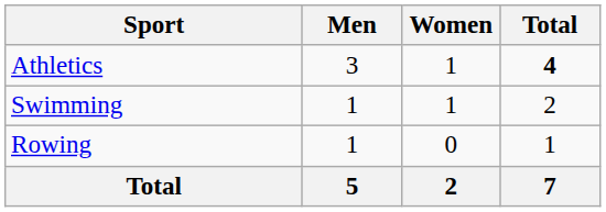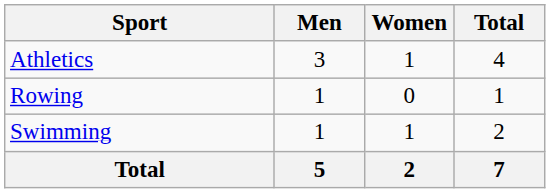Athletics | Total: bold -> normal
rows swapped: Rowing <-> Swimming
